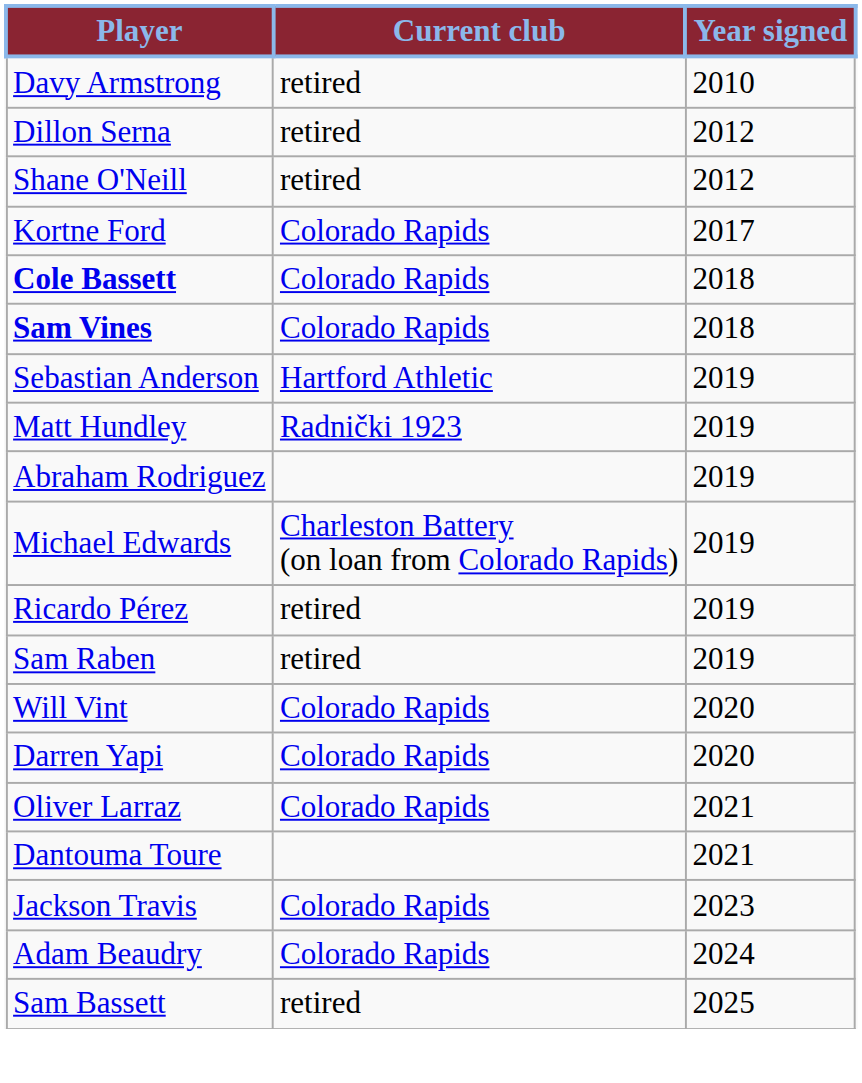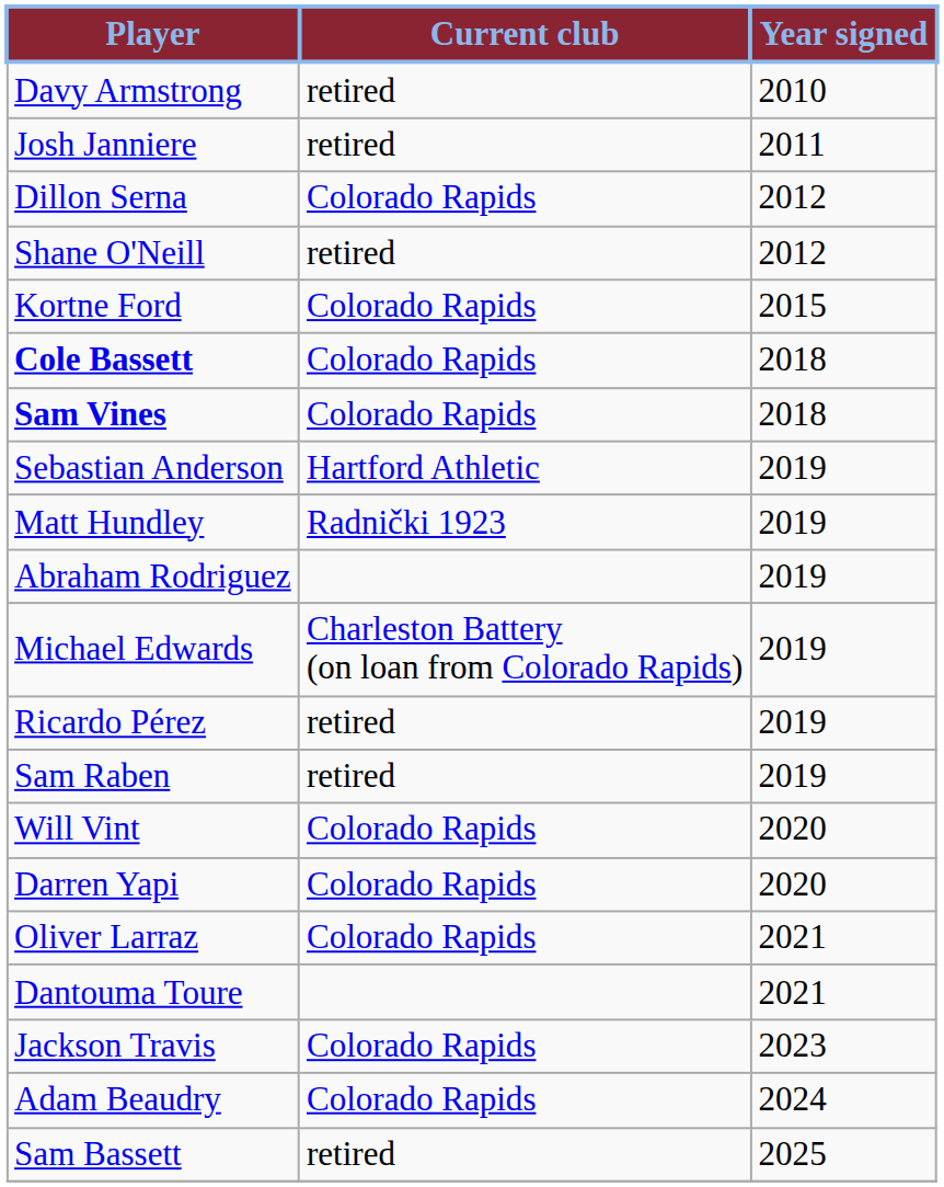+ row: Josh Janniere | retired | 2011
Dillon Serna | Current club: retired -> Colorado Rapids
Kortne Ford | Year signed: 2017 -> 2015
